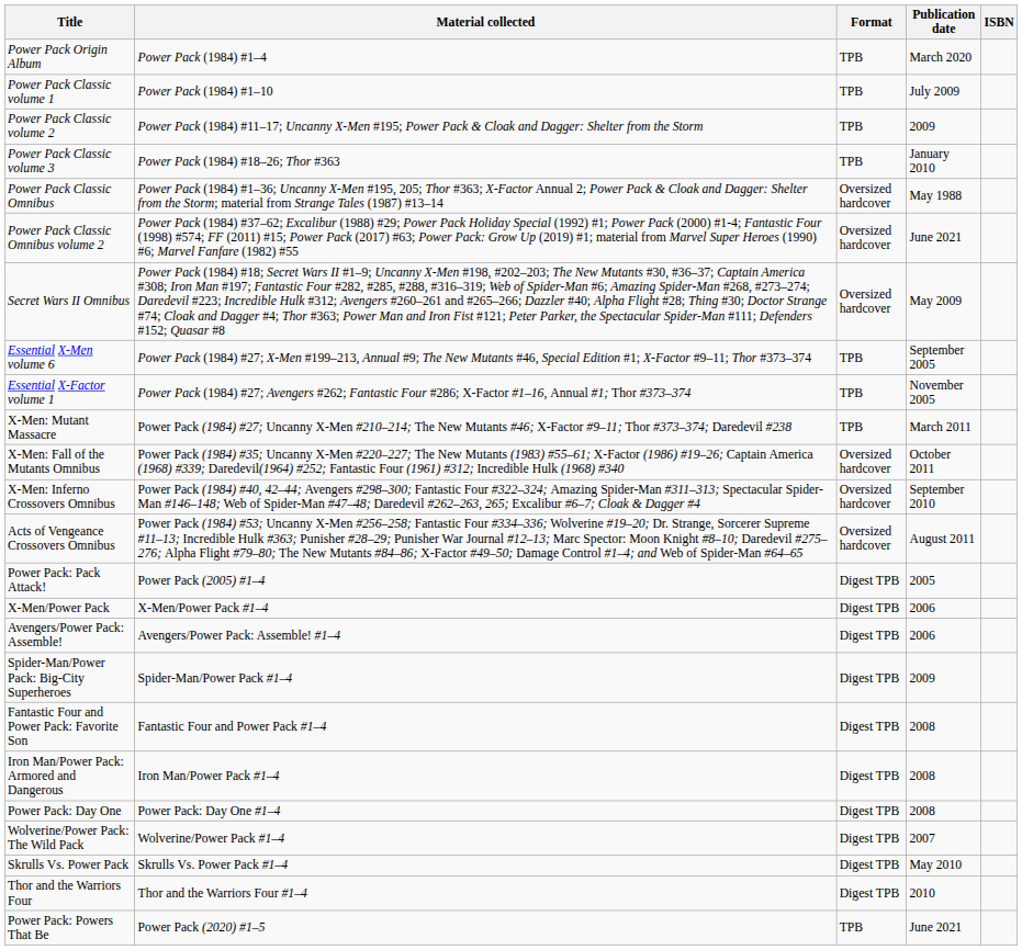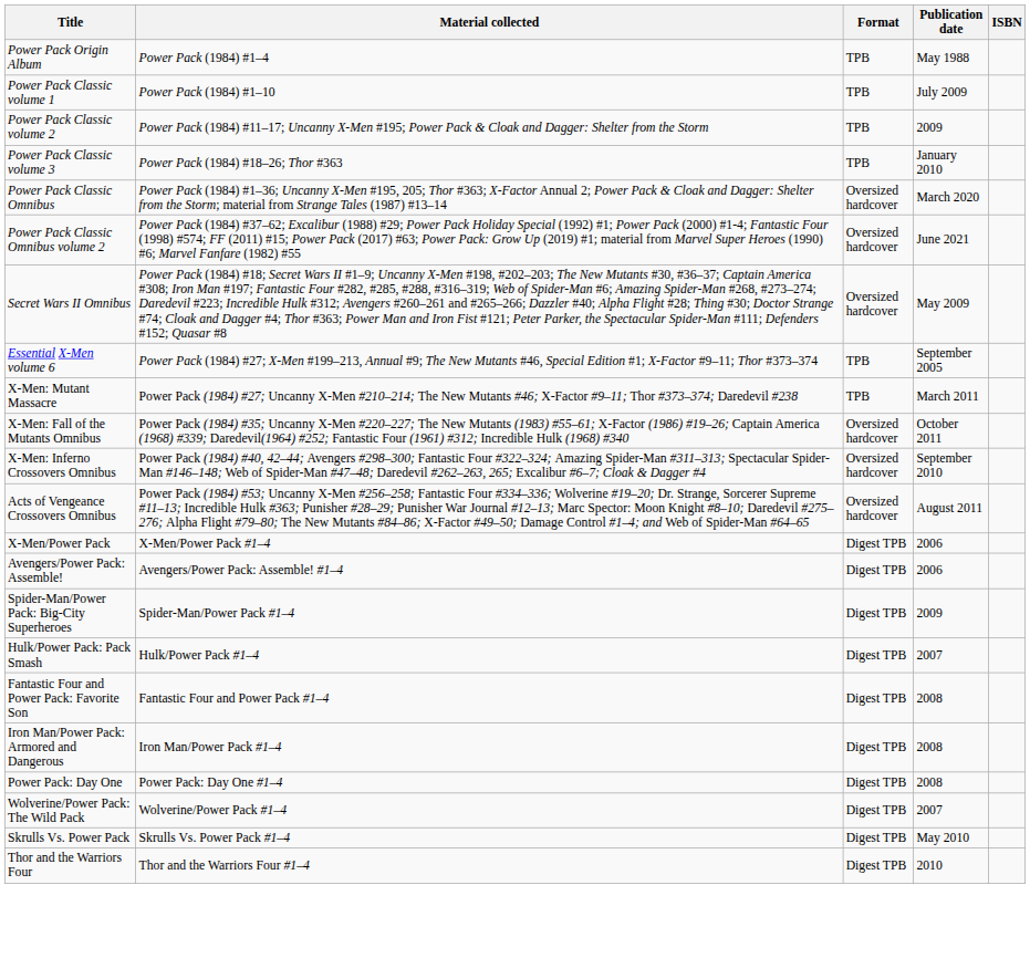Power Pack Origin Album | Publication date: March 2020 -> May 1988
Power Pack Classic Omnibus | Publication date: May 1988 -> March 2020
- row: Essential X-Factor volume 1 | Power Pack (1984) #27; Avengers #262; Fantastic Four #286; X-Factor #1–16, Annual #1; Thor #373–374 | TPB | November 2005
- row: Power Pack: Pack Attack! | Power Pack (2005) #1–4 | Digest TPB | 2005
+ row: Hulk/Power Pack: Pack Smash | Hulk/Power Pack #1–4 | Digest TPB | 2007
- row: Power Pack: Powers That Be | Power Pack (2020) #1–5 | TPB | June 2021
